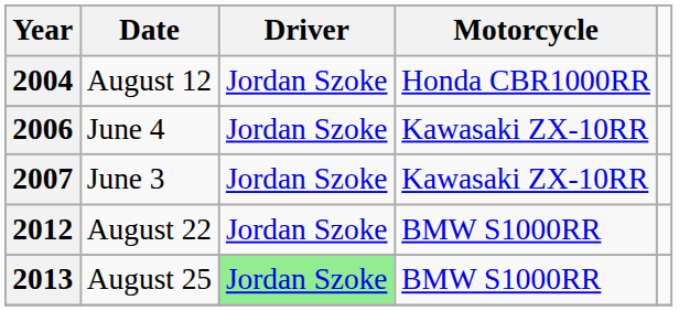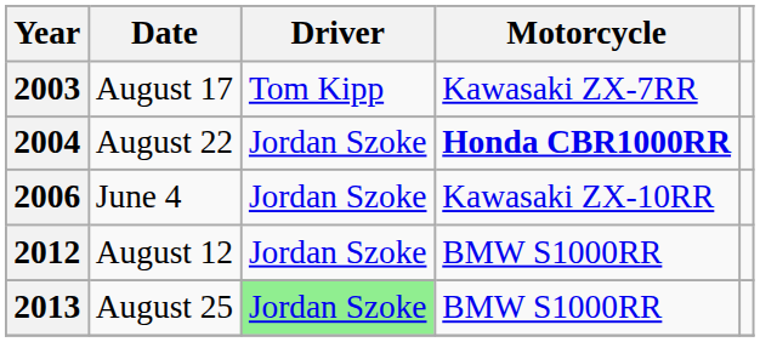+ row: 2003 | August 17 | Tom Kipp | Kawasaki ZX-7RR
2004 | Date: August 12 -> August 22
2004 | Motorcycle: normal -> bold
- row: 2007 | June 3 | Jordan Szoke | Kawasaki ZX-10RR
2012 | Date: August 22 -> August 12
